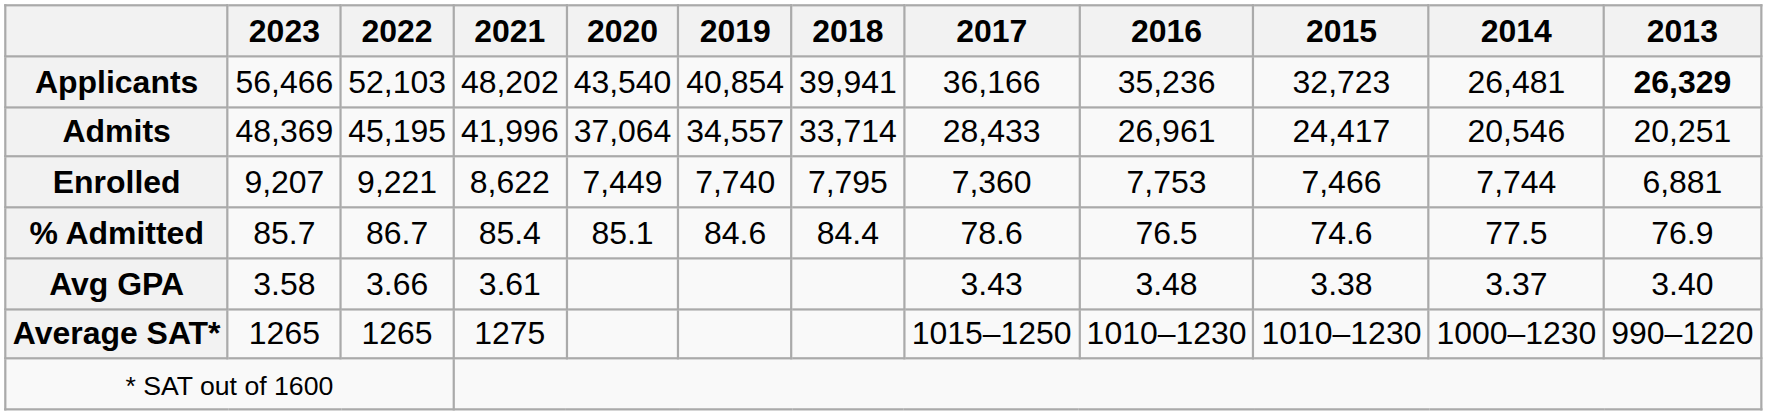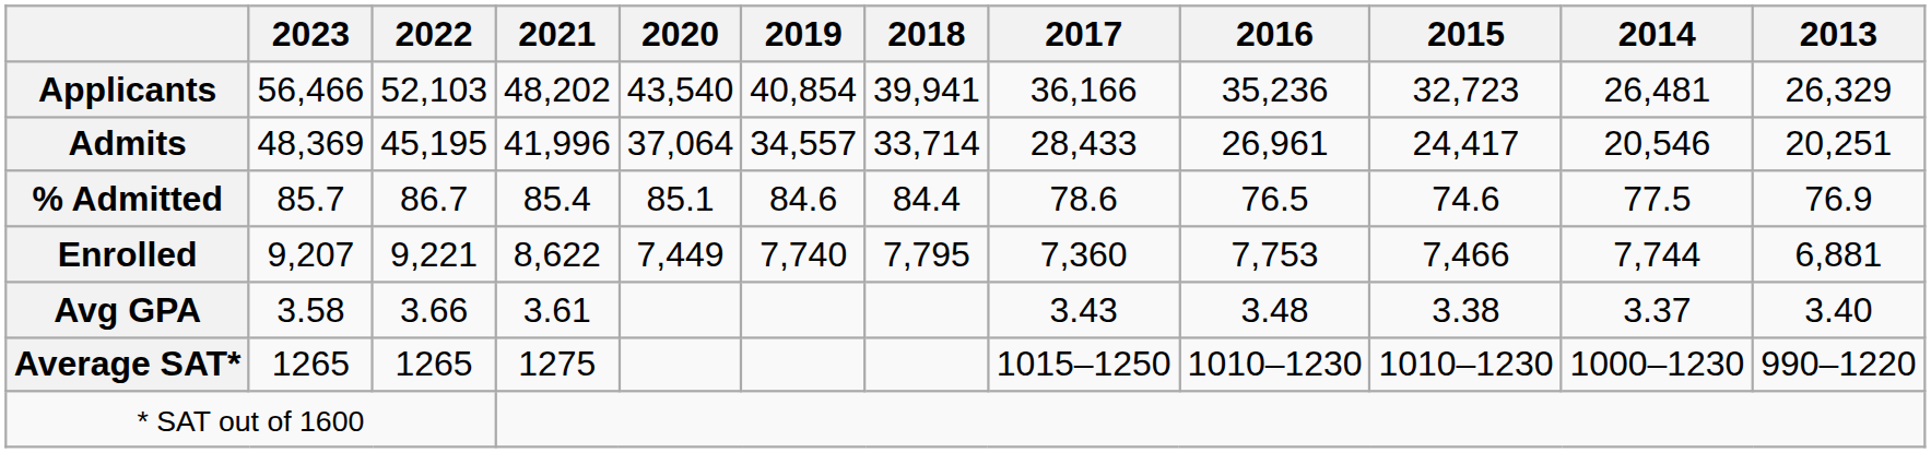Applicants | 2013: bold -> normal
rows swapped: % Admitted <-> Enrolled
